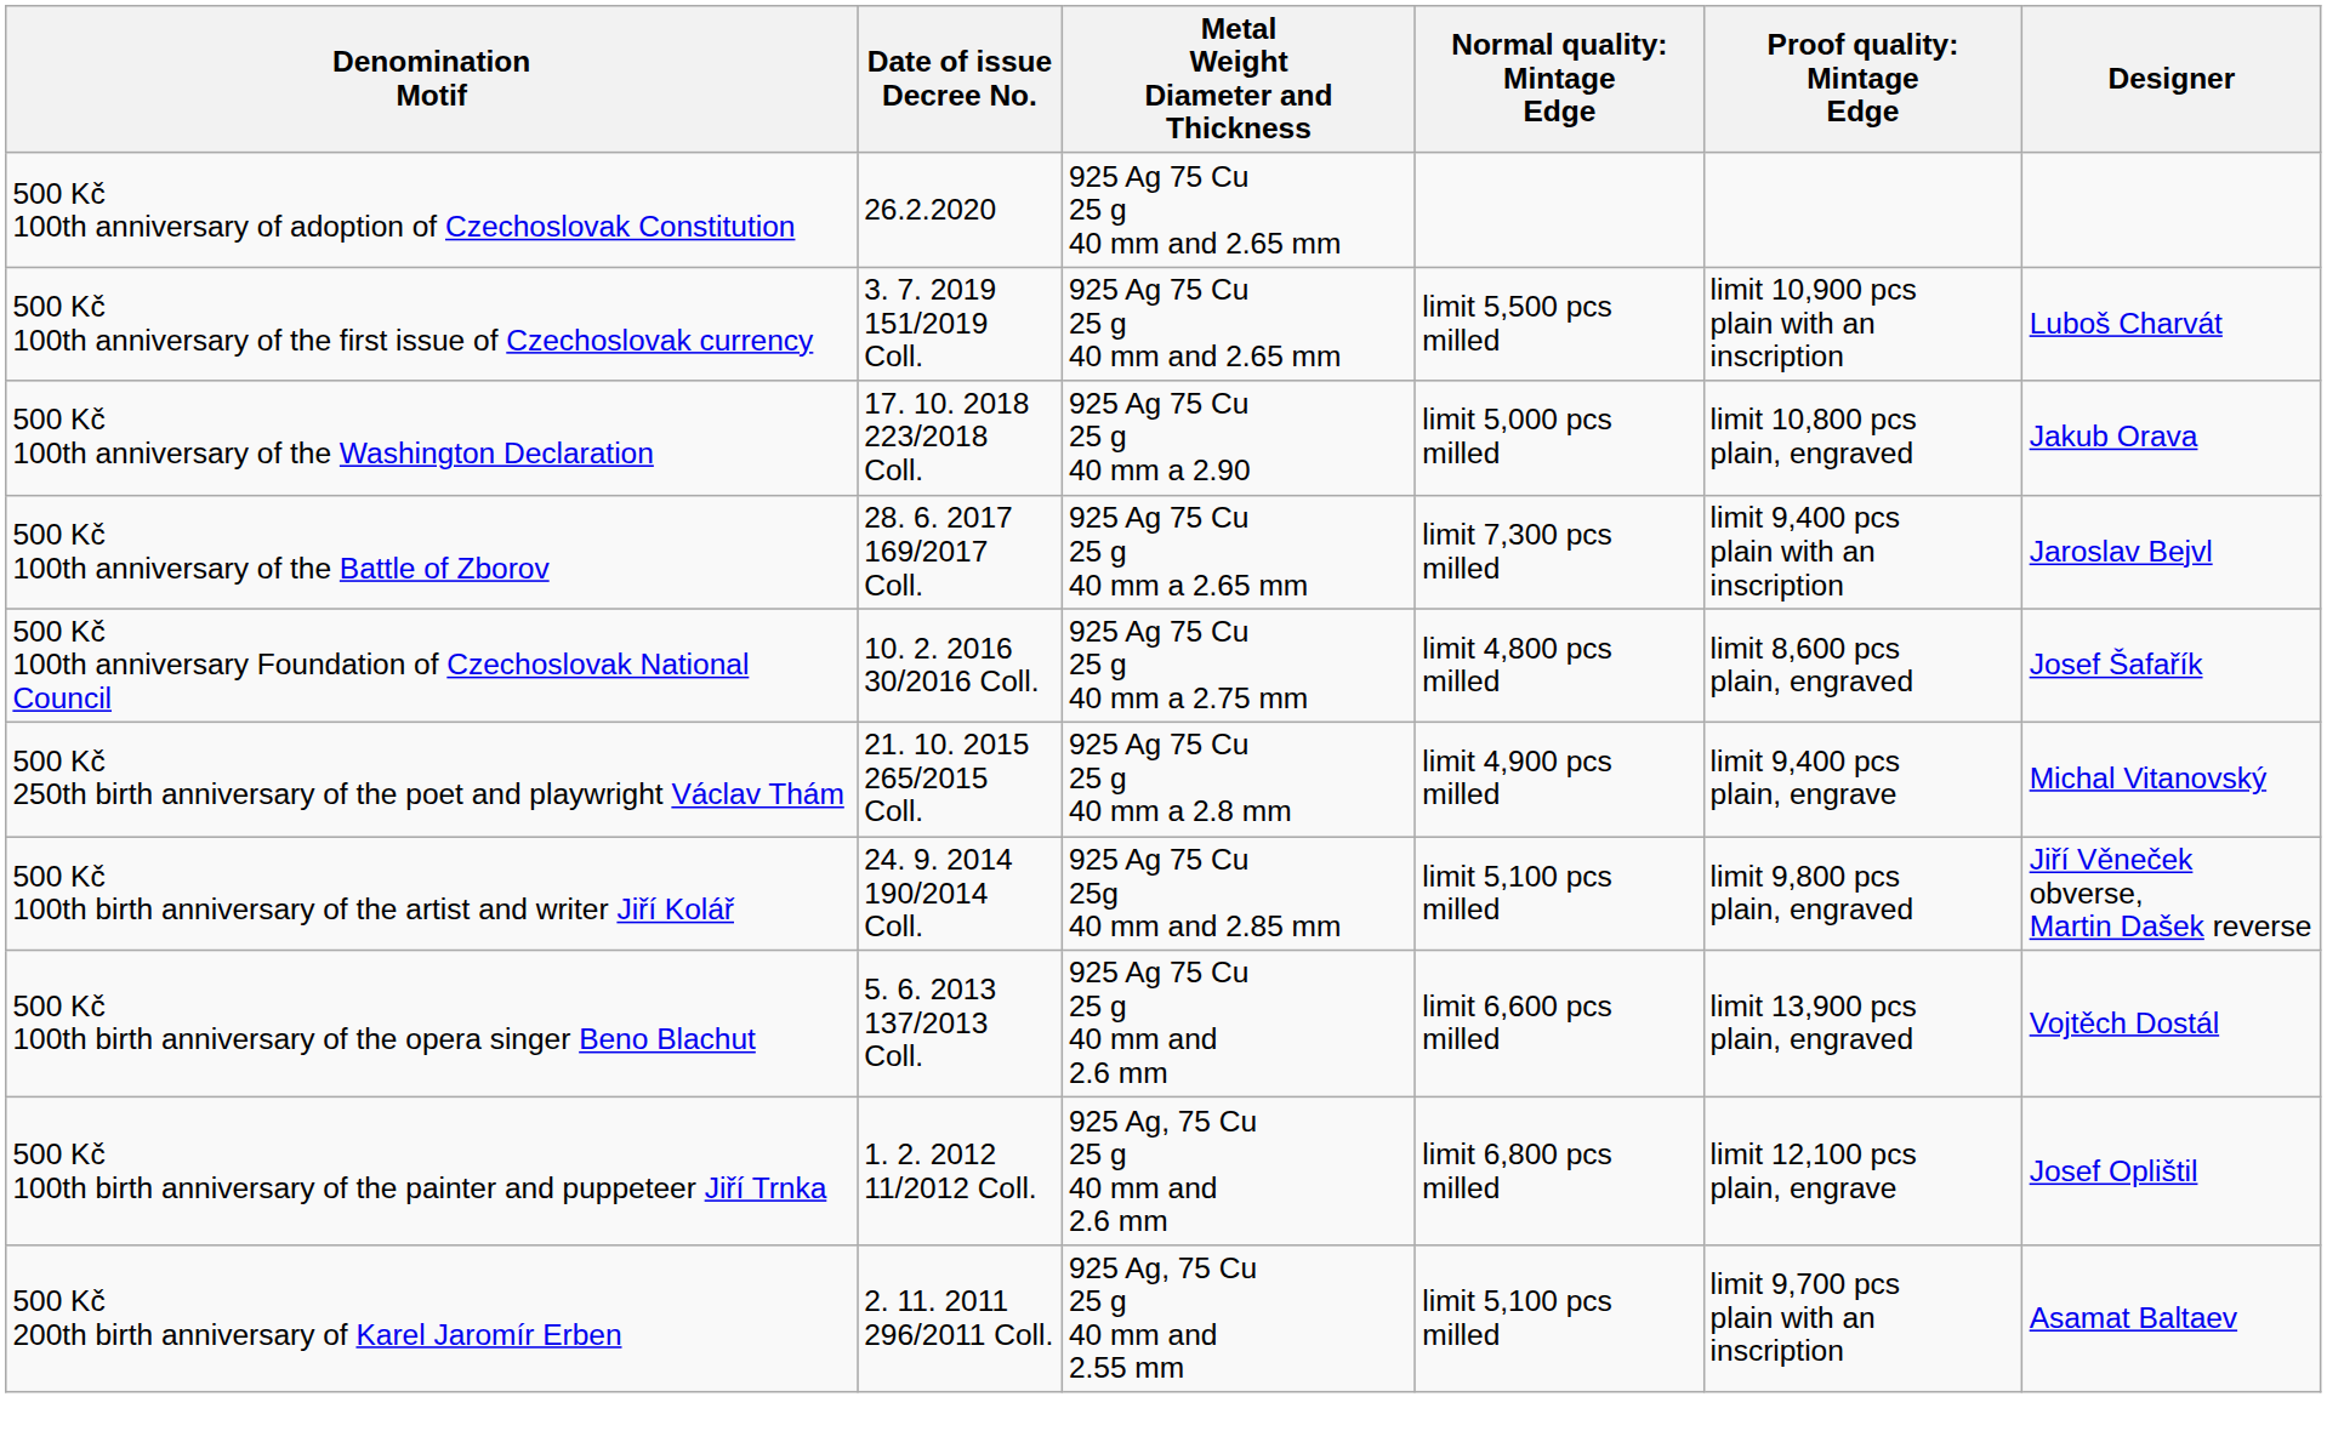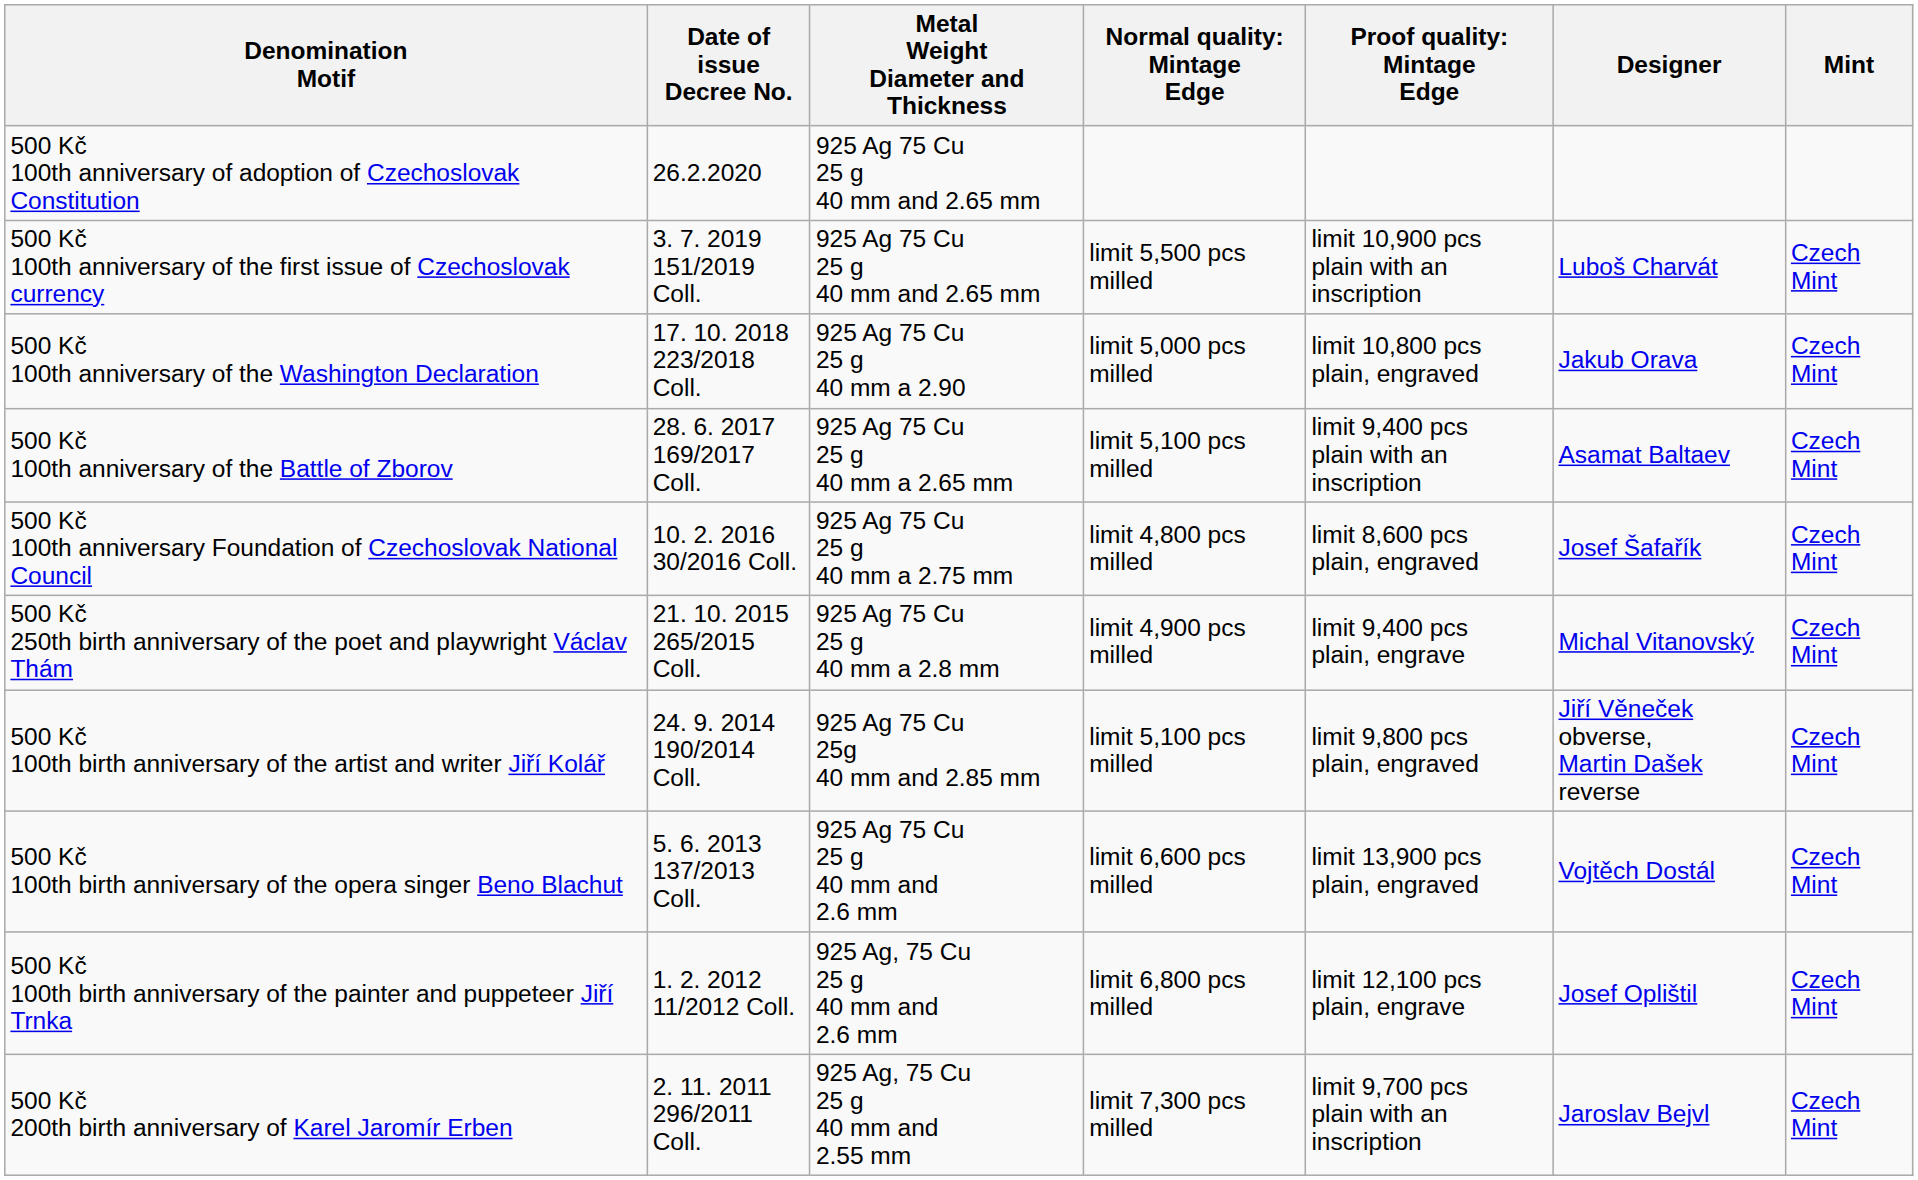+ column: Mint | Czech Mint | Czech Mint | Czech Mint | Czech Mint | Czech Mint | Czech Mint | Czech Mint | Czech Mint | Czech Mint
500 Kč 100th anniversary of the Battle of Zborov | column 4: limit 7,300 pcs milled -> limit 5,100 pcs milled
500 Kč 100th anniversary of the Battle of Zborov | Designer: Jaroslav Bejvl -> Asamat Baltaev
500 Kč 200th birth anniversary of Karel Jaromír Erben | column 4: limit 5,100 pcs milled -> limit 7,300 pcs milled
500 Kč 200th birth anniversary of Karel Jaromír Erben | Designer: Asamat Baltaev -> Jaroslav Bejvl
